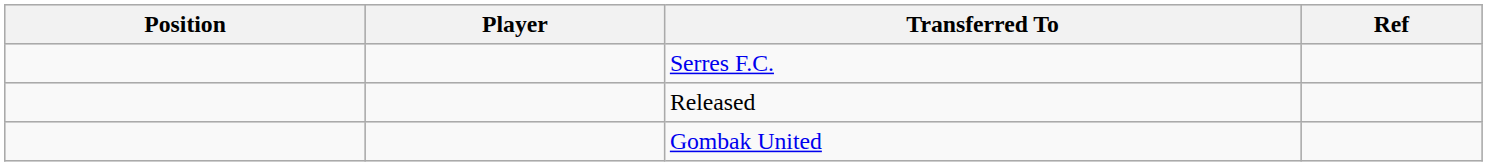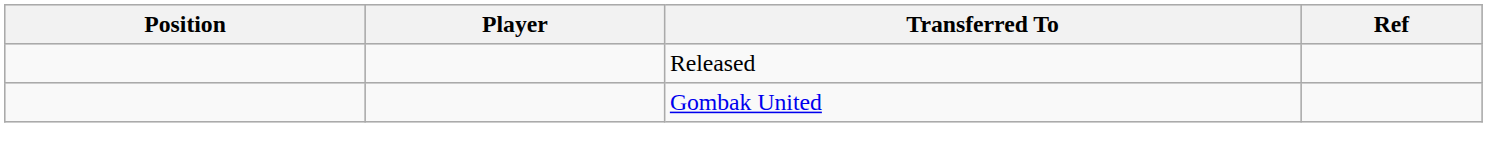- row: Serres F.C.
